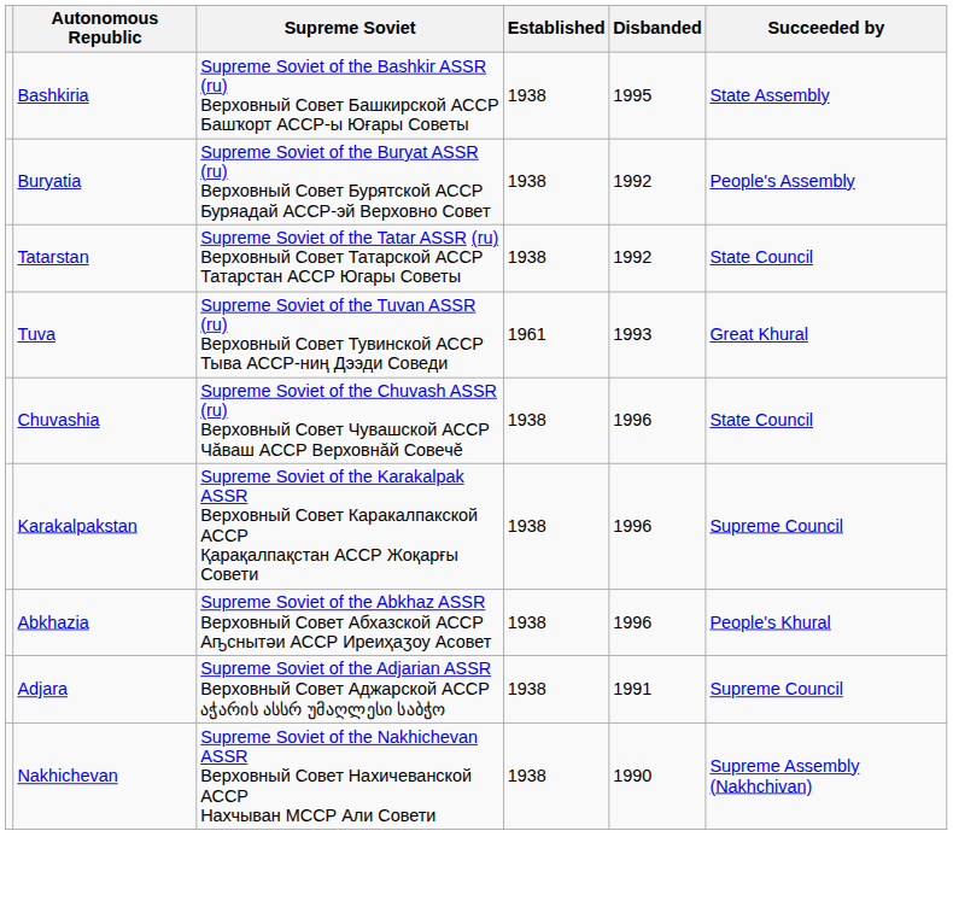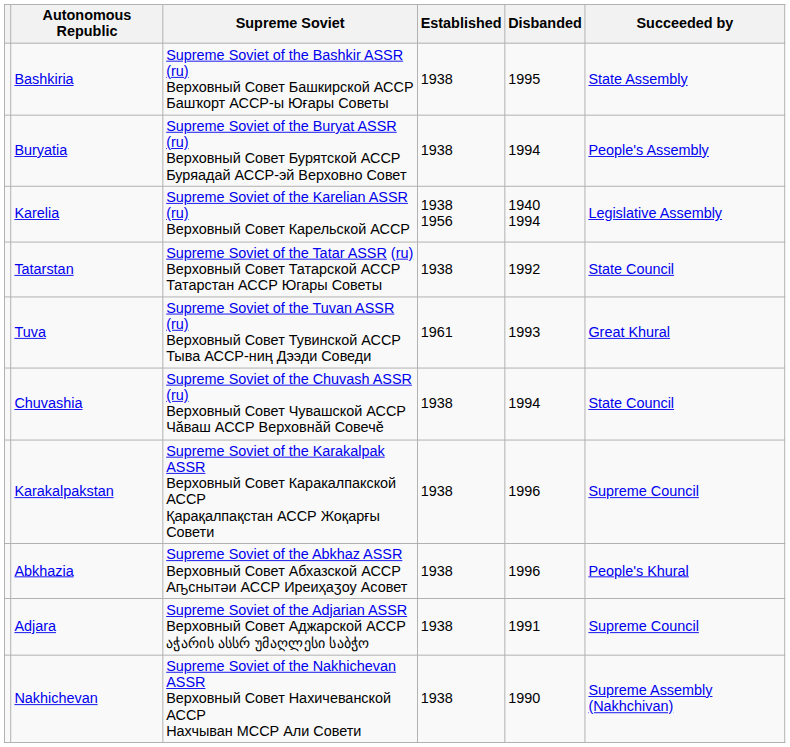Buryatia | Disbanded: 1992 -> 1994
+ row: Karelia | Supreme Soviet of the Karelian ASSR (ru) Верховный Совет Карельской АССР | 1938 1956 | 1940 1994 | Legislative Assembly
Chuvashia | Disbanded: 1996 -> 1994
